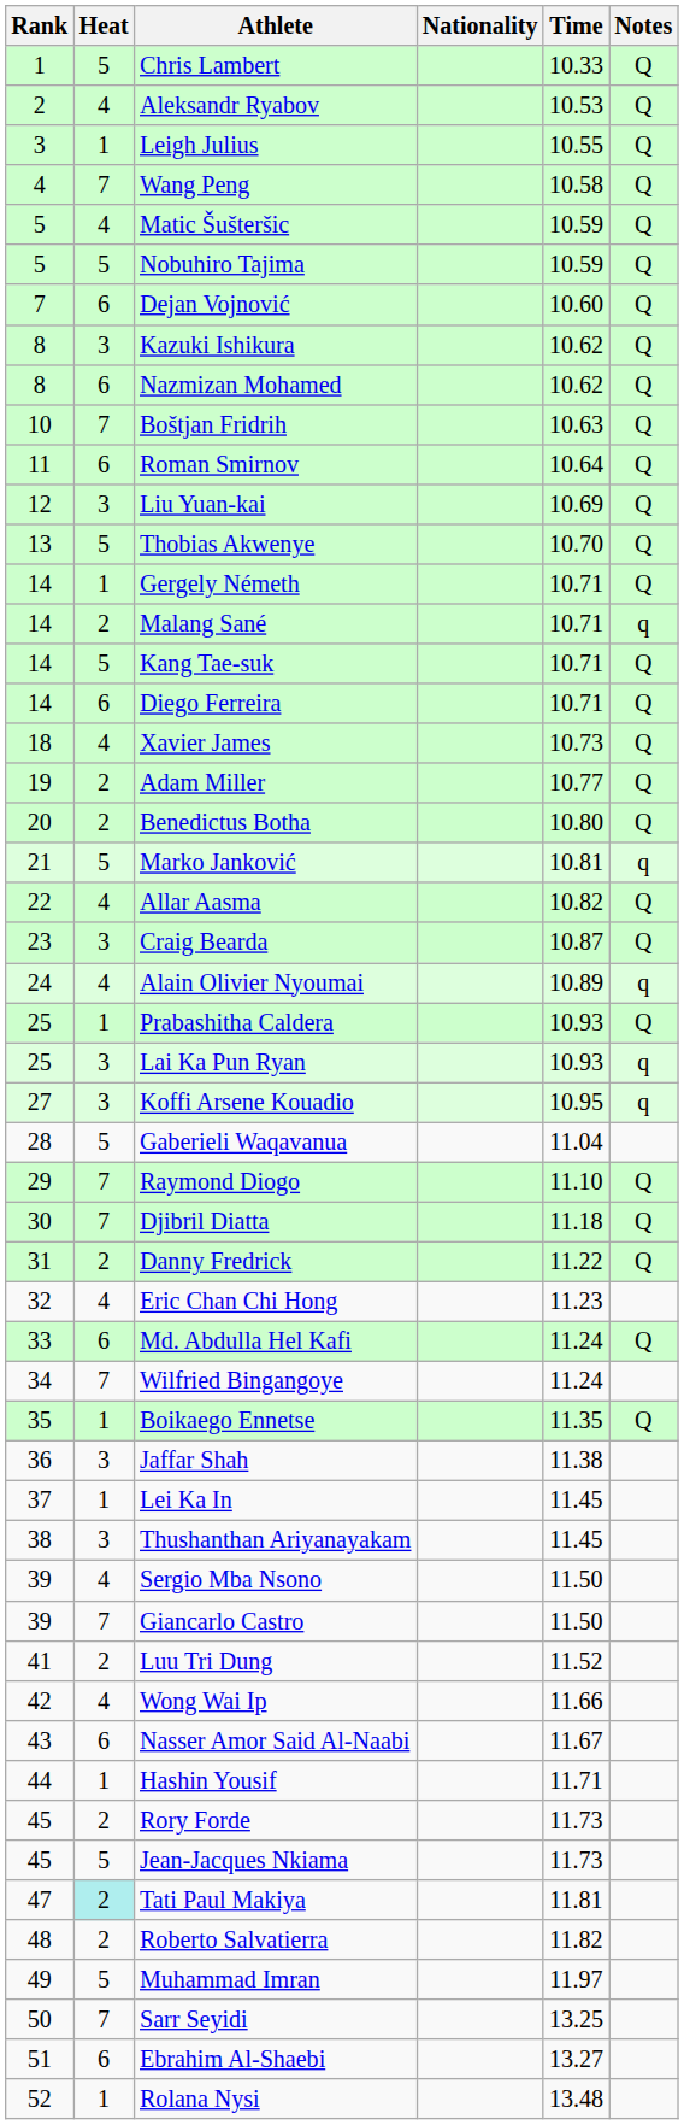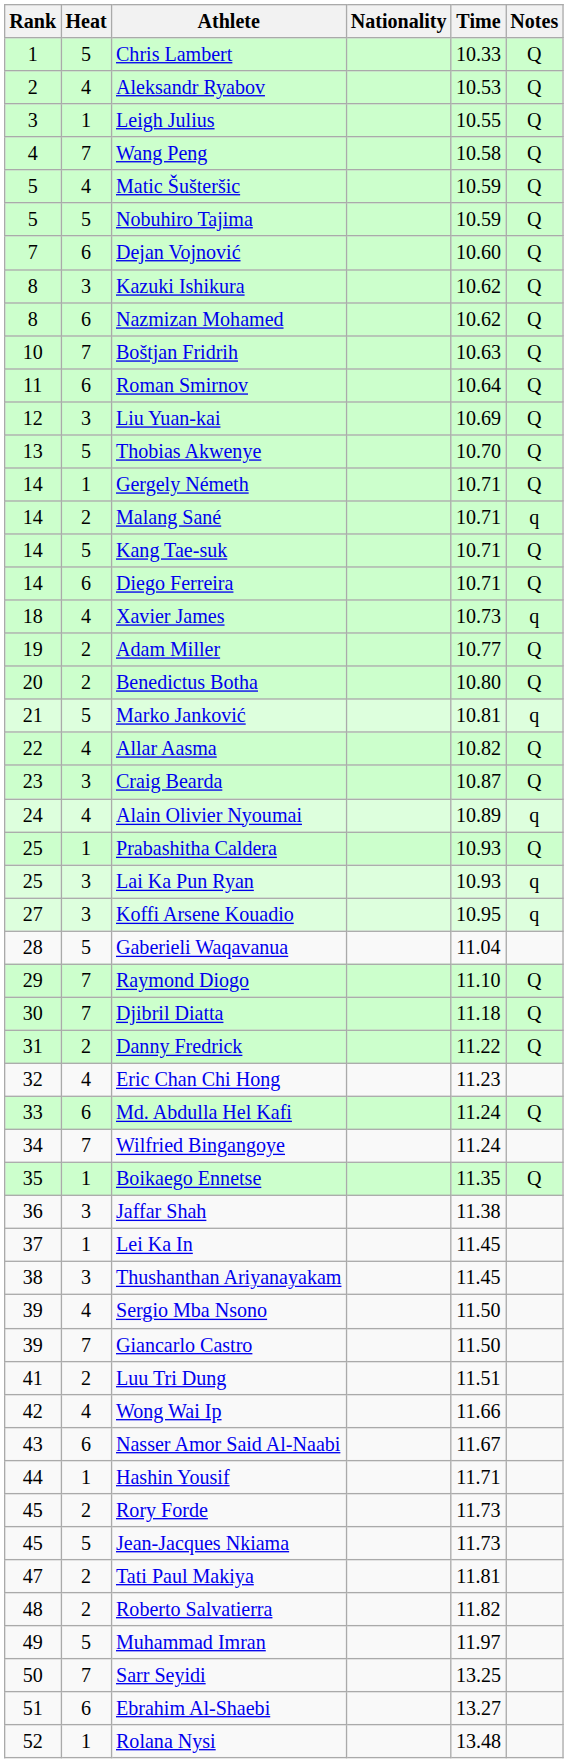Xavier James | Notes: Q -> q
Luu Tri Dung | Time: 11.52 -> 11.51
Tati Paul Makiya | Heat: paleturquoise background -> no background
